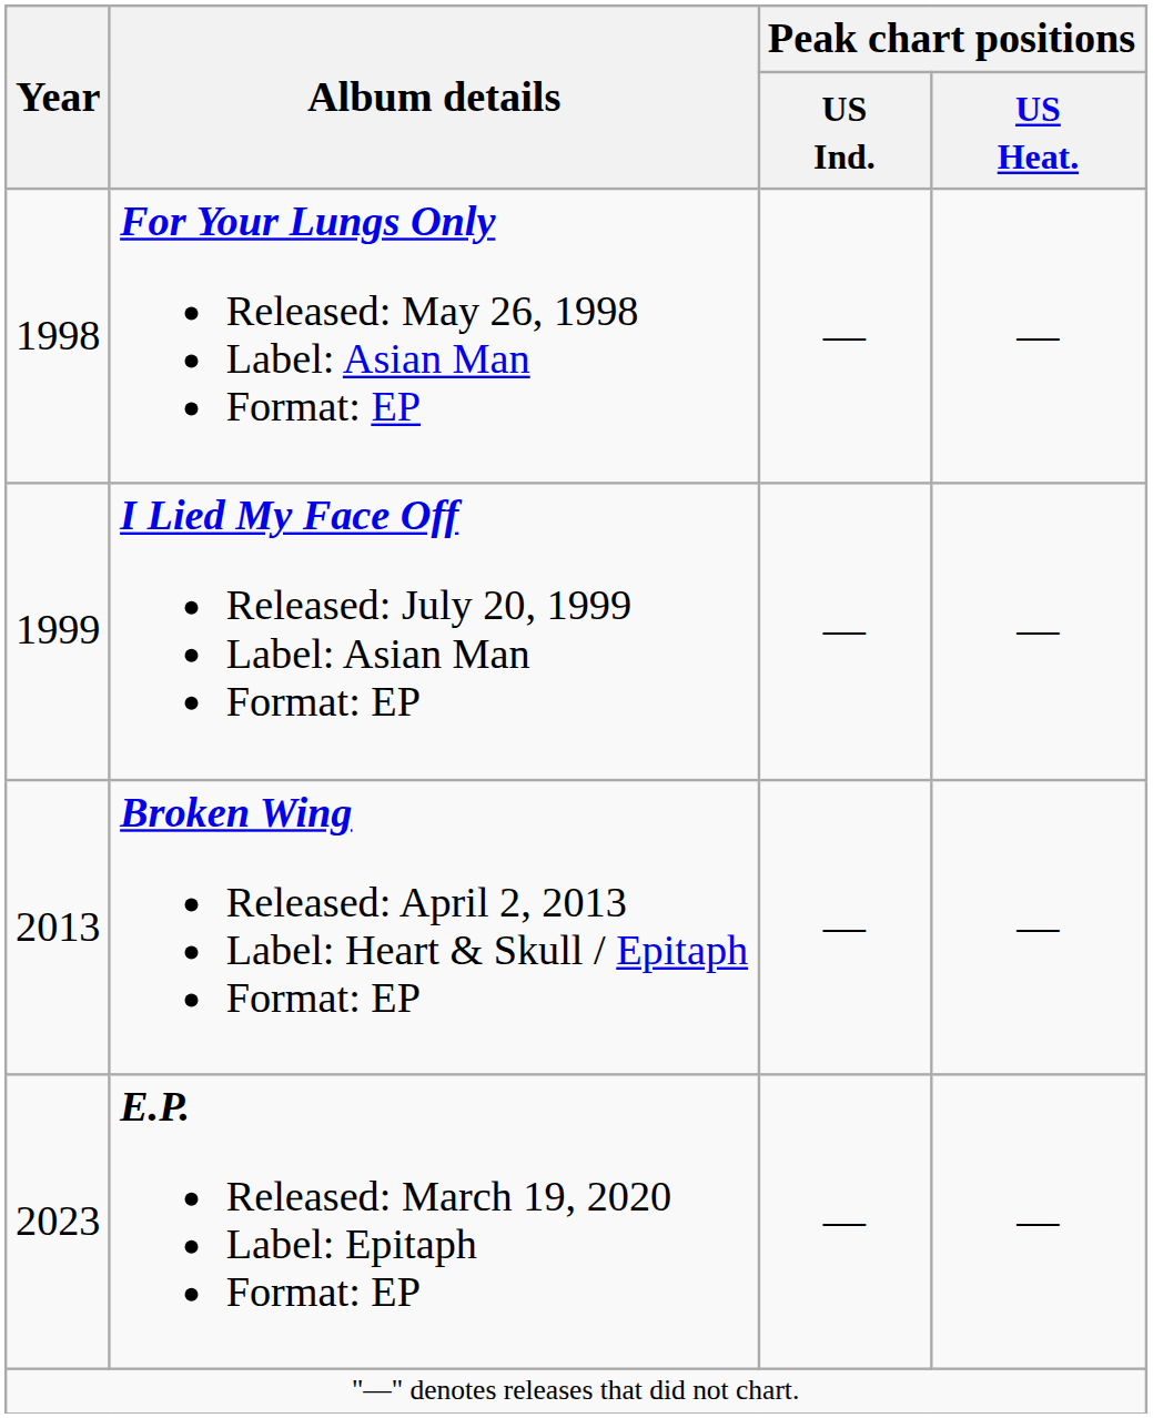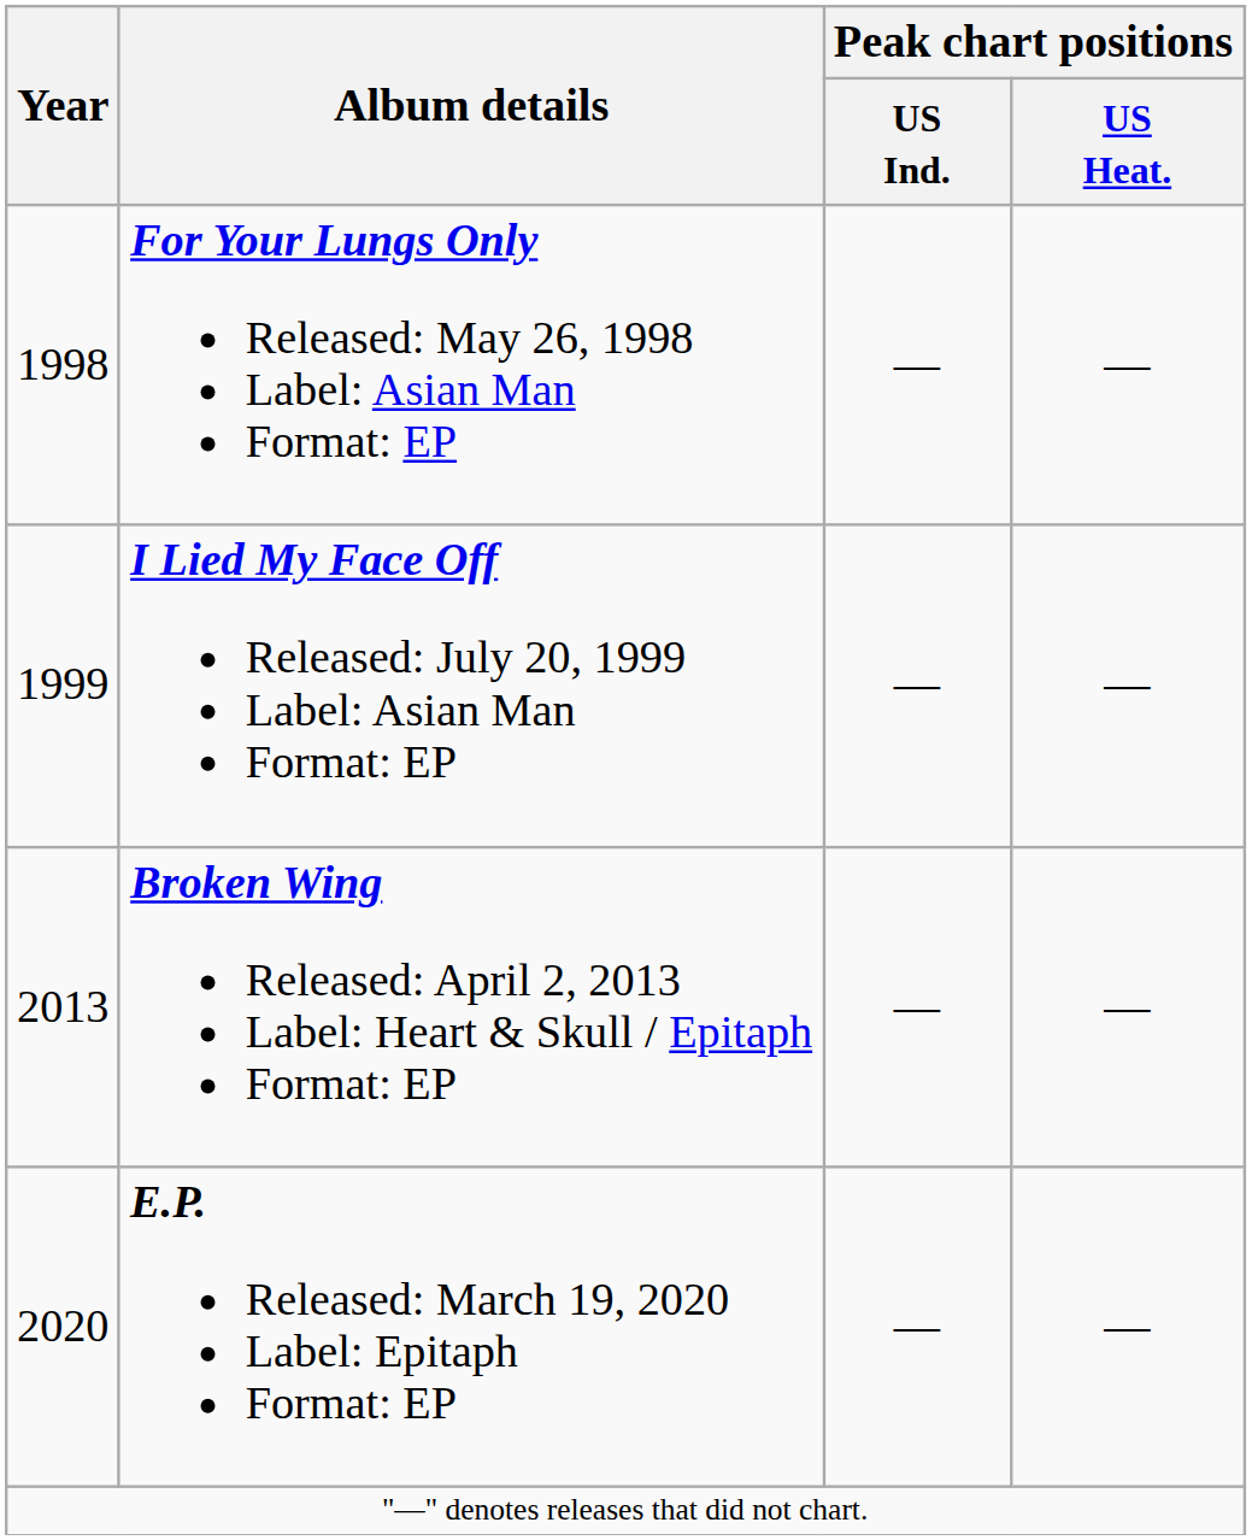E.P. Released: March 19, 2020 Label: Epitaph Format: EP | Year: 2023 -> 2020
